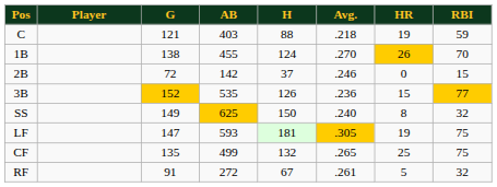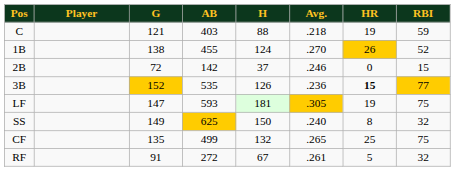1B | RBI: 70 -> 52
3B | HR: normal -> bold
rows swapped: SS <-> LF
